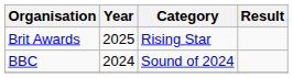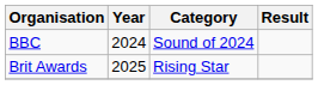rows swapped: BBC <-> Brit Awards
